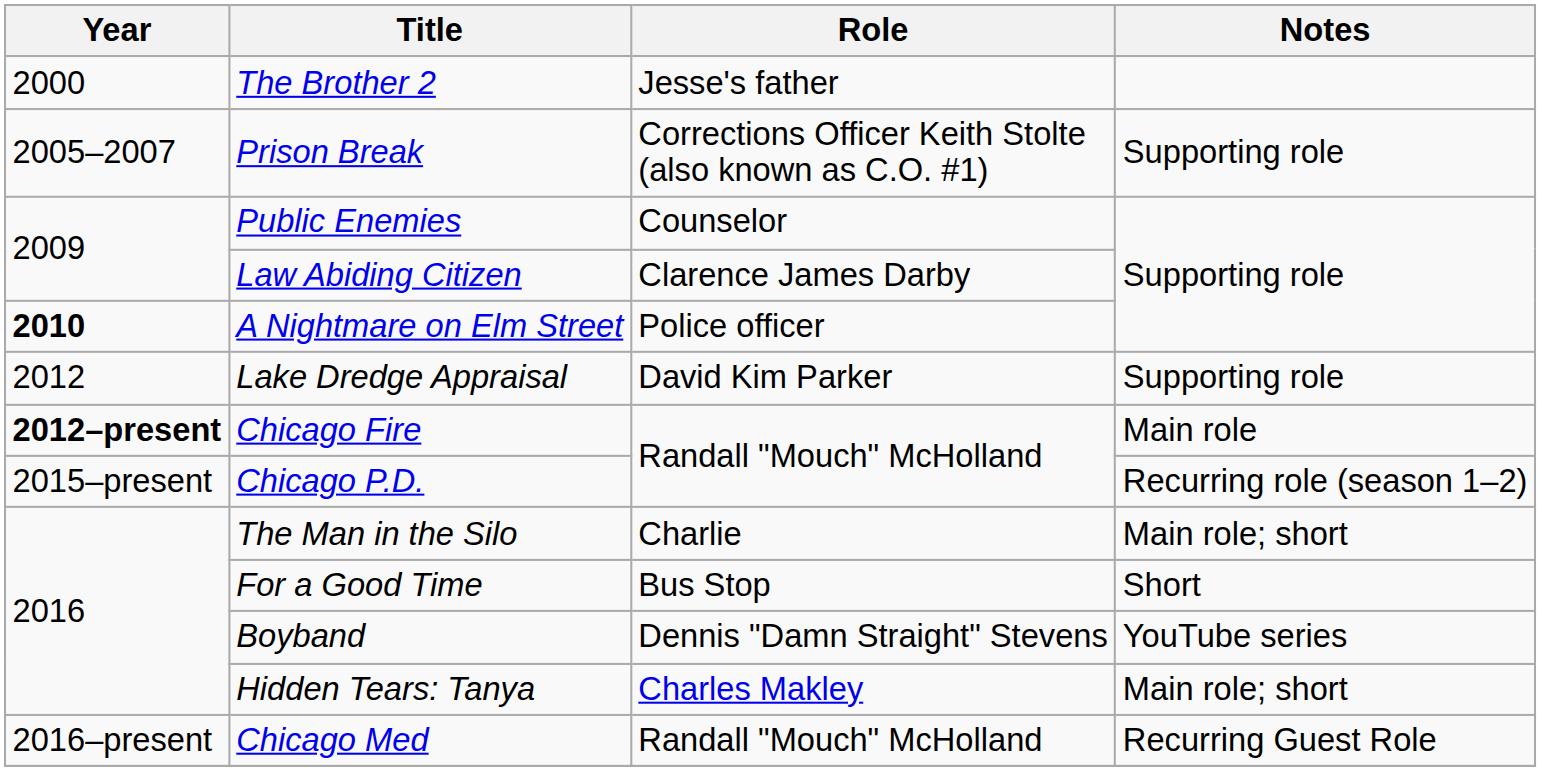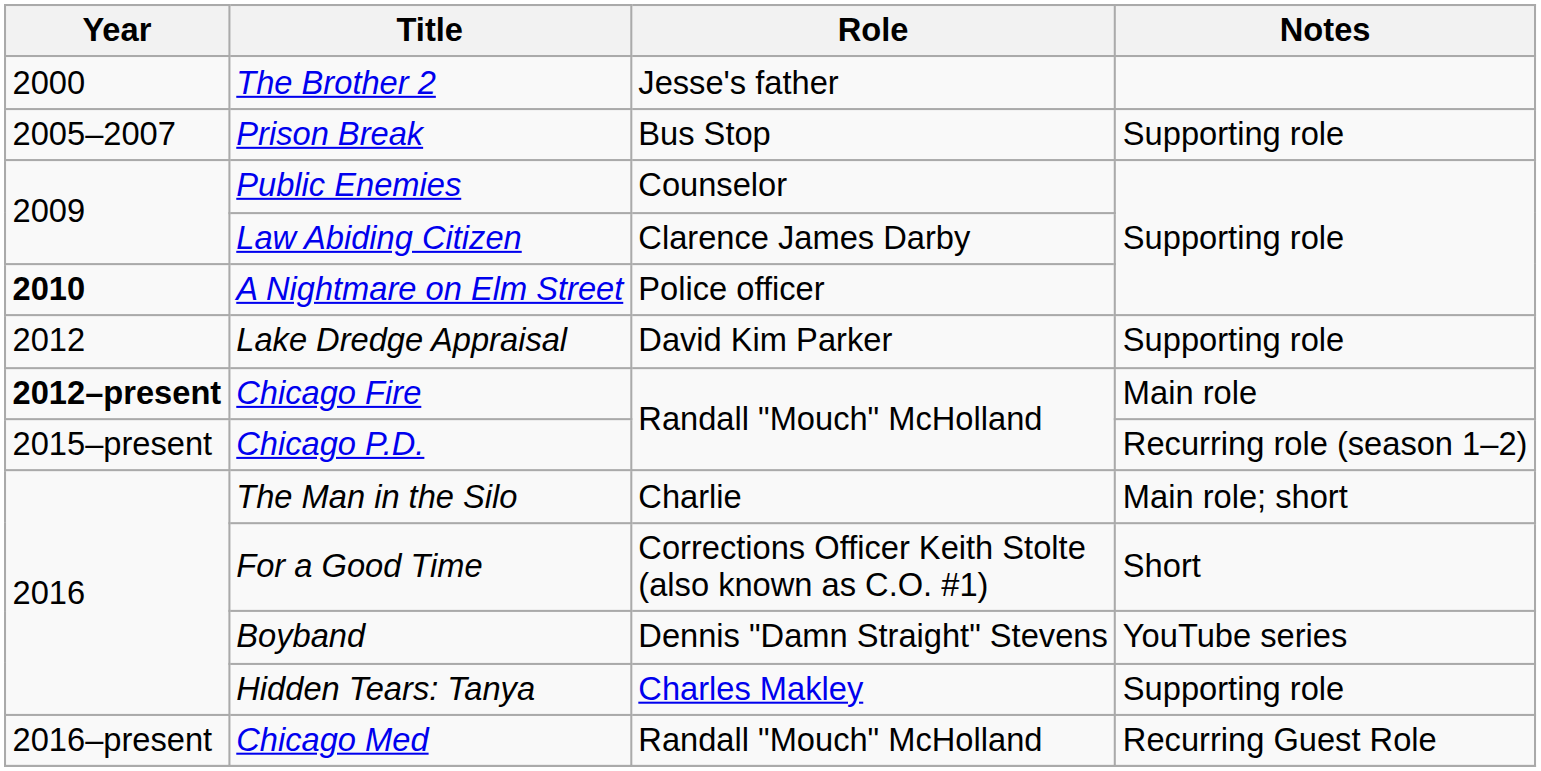Prison Break | Role: Corrections Officer Keith Stolte (also known as C.O. #1) -> Bus Stop
For a Good Time | Role: Bus Stop -> Corrections Officer Keith Stolte (also known as C.O. #1)
Hidden Tears: Tanya | Notes: Main role; short -> Supporting role
